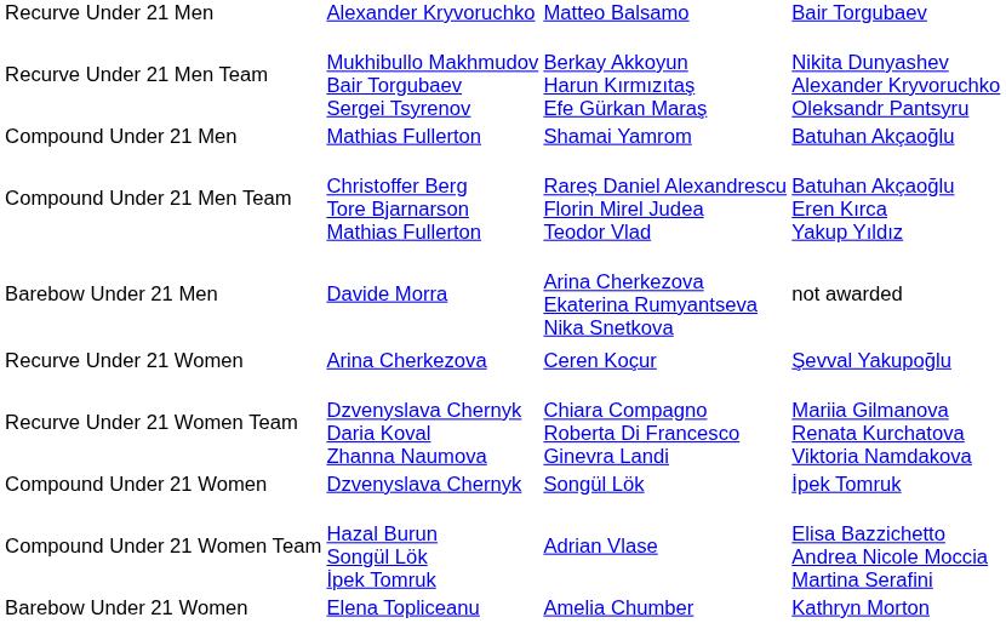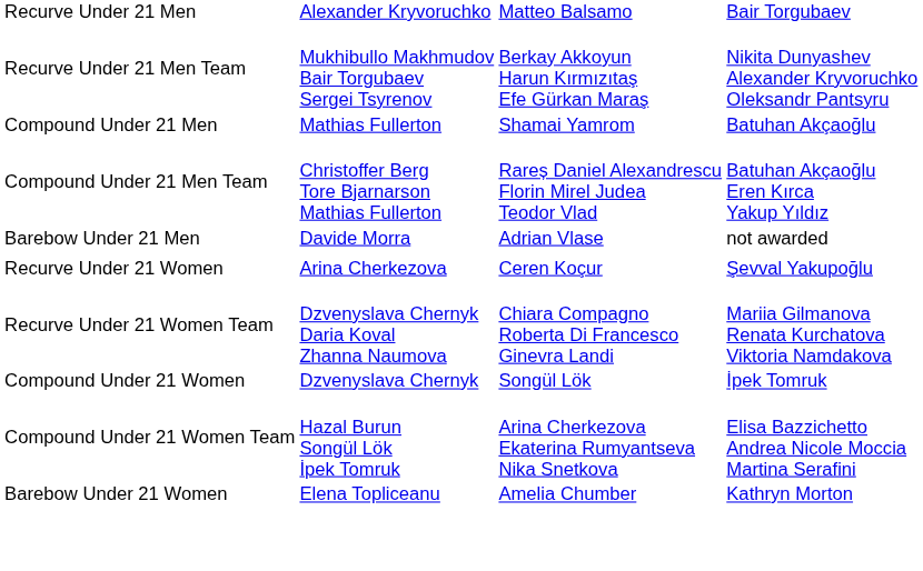Barebow Under 21 Men | column 3: Arina Cherkezova Ekaterina Rumyantseva Nika Snetkova -> Adrian Vlase
Compound Under 21 Women Team | column 3: Adrian Vlase -> Arina Cherkezova Ekaterina Rumyantseva Nika Snetkova
